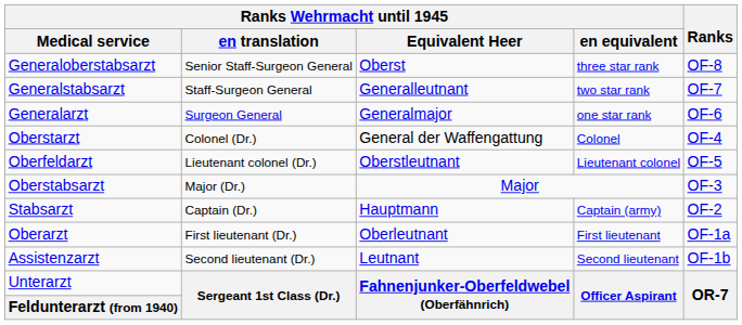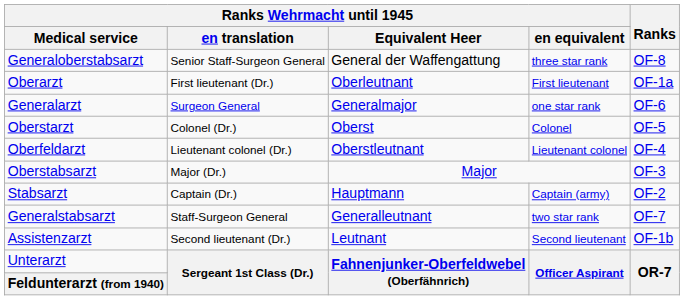Generaloberstabsarzt | Ranks Wehrmacht until 1945 / Equivalent Heer: Oberst -> General der Waffengattung
rows swapped: Generalstabsarzt <-> Oberarzt
Oberstarzt | Ranks Wehrmacht until 1945 / Equivalent Heer: General der Waffengattung -> Oberst
Oberstarzt | Ranks: OF-4 -> OF-5
Oberfeldarzt | Ranks: OF-5 -> OF-4
